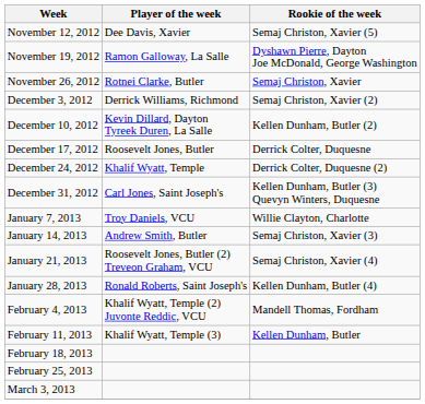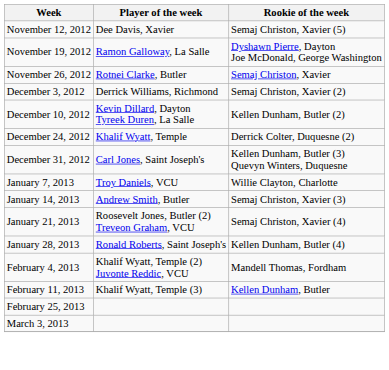- row: December 17, 2012 | Roosevelt Jones, Butler | Derrick Colter, Duquesne
- row: February 18, 2013
